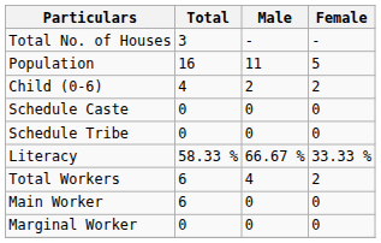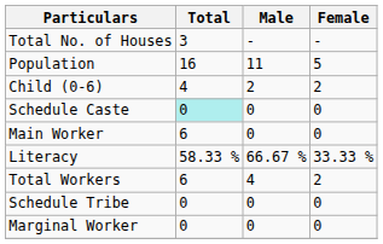Schedule Caste | Total: no background -> paleturquoise background
rows swapped: Schedule Tribe <-> Main Worker
